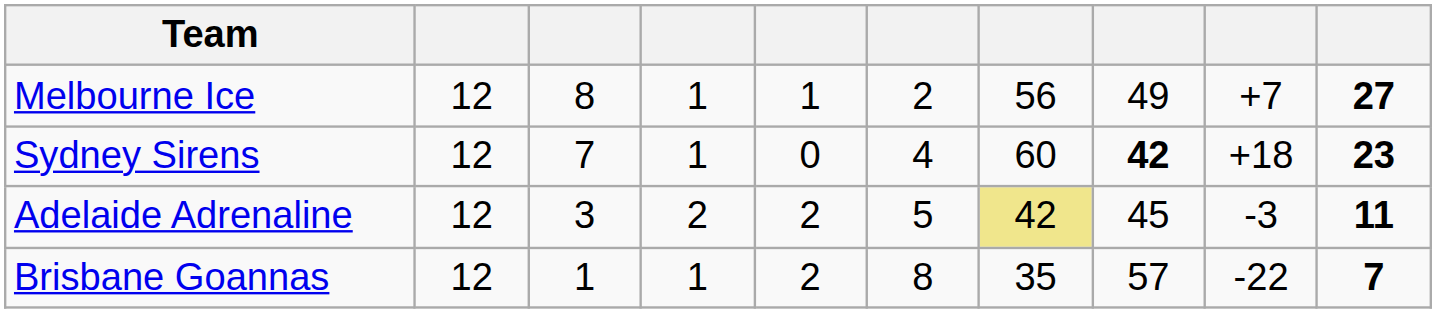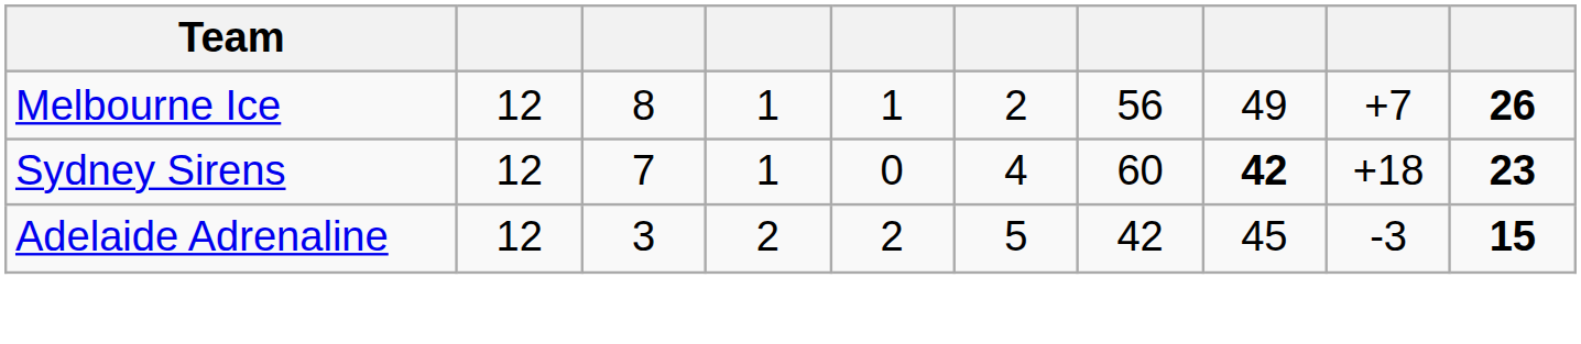Melbourne Ice | column 10: 27 -> 26
Adelaide Adrenaline | column 7: khaki background -> no background
Adelaide Adrenaline | column 10: 11 -> 15
- row: Brisbane Goannas | 12 | 1 | 1 | 2 | 8 | 35 | 57 | -22 | 7
